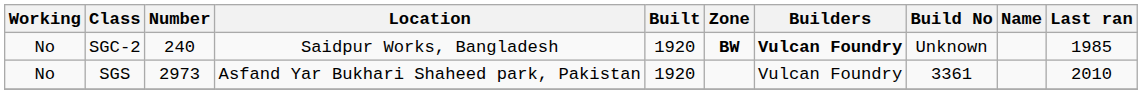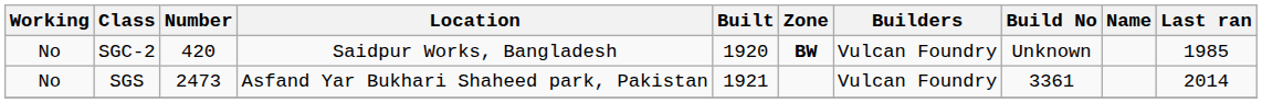SGC-2 | Number: 240 -> 420
SGC-2 | Builders: bold -> normal
SGS | Number: 2973 -> 2473
SGS | Built: 1920 -> 1921
SGS | Last ran: 2010 -> 2014
